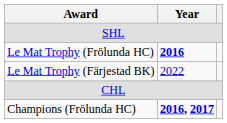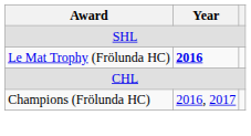- row: Le Mat Trophy (Färjestad BK) | 2022
Champions (Frölunda HC) | Year: bold -> normal
